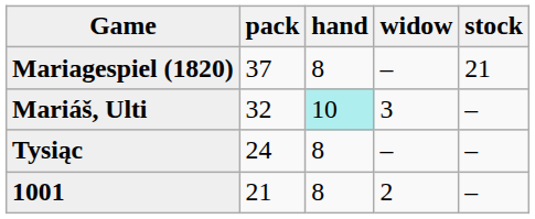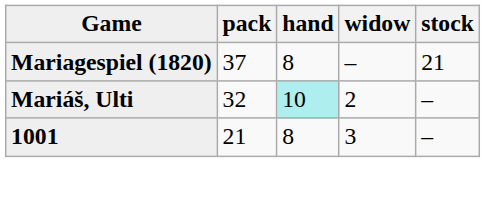Mariáš, Ulti | widow: 3 -> 2
- row: Tysiąc | 24 | 8 | – | –
1001 | widow: 2 -> 3
